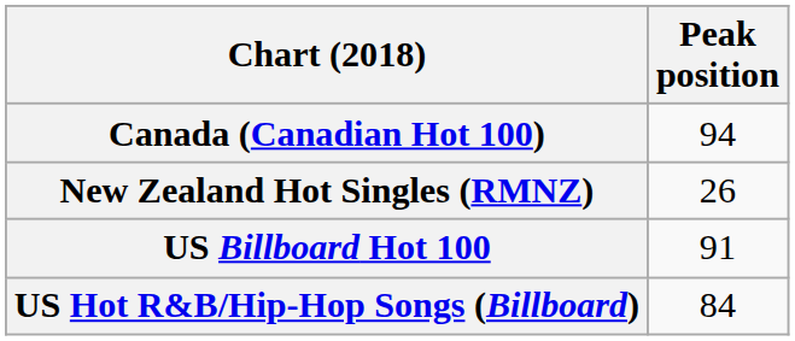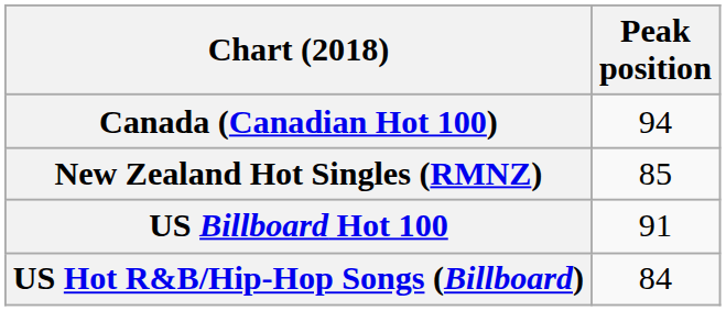New Zealand Hot Singles (RMNZ) | Peak position: 26 -> 85
